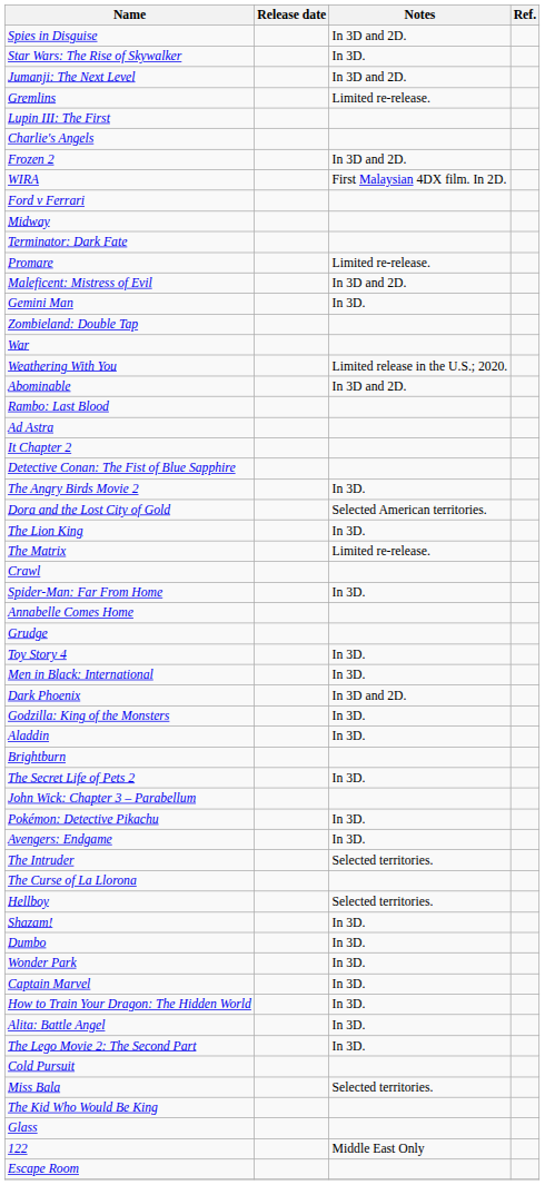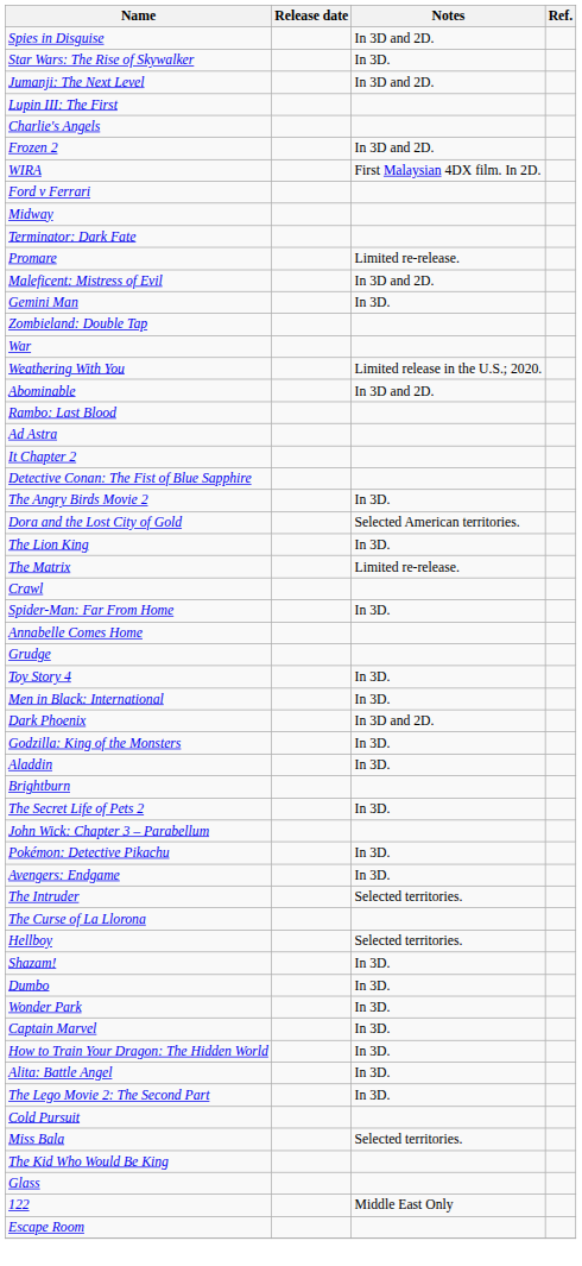- row: Gremlins | Limited re-release.
